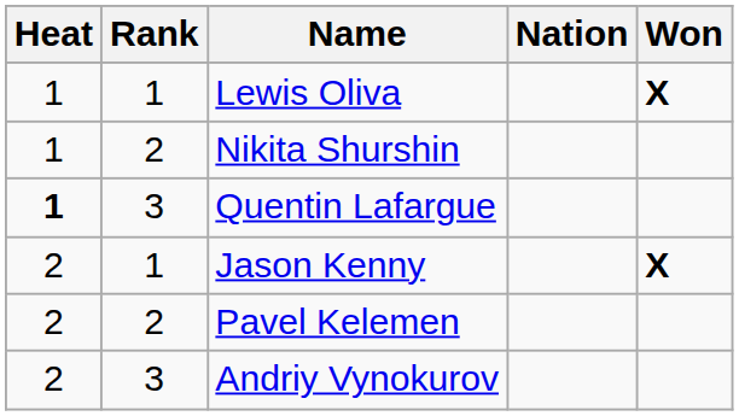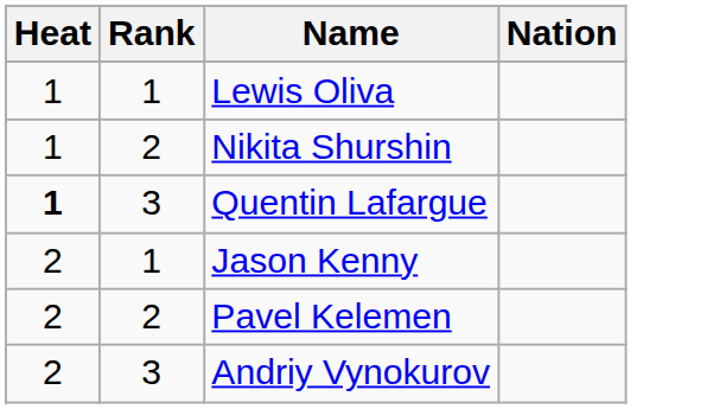- column: Won | X | X
